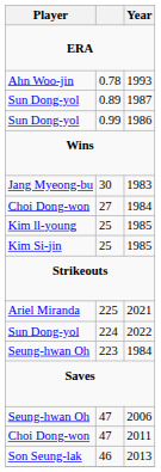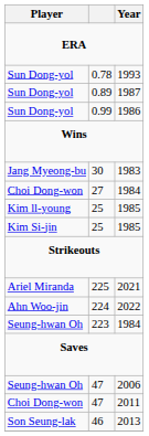0.78 | Player: Ahn Woo-jin -> Sun Dong-yol
224 | Player: Sun Dong-yol -> Ahn Woo-jin
